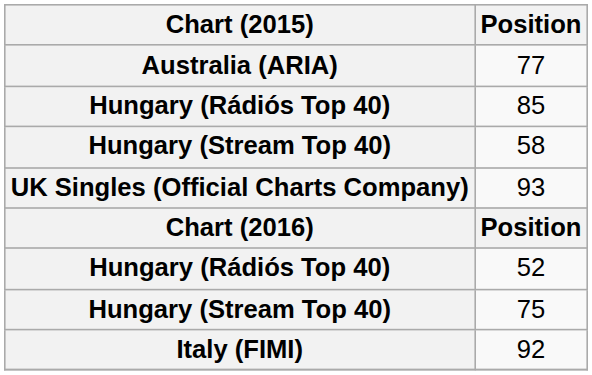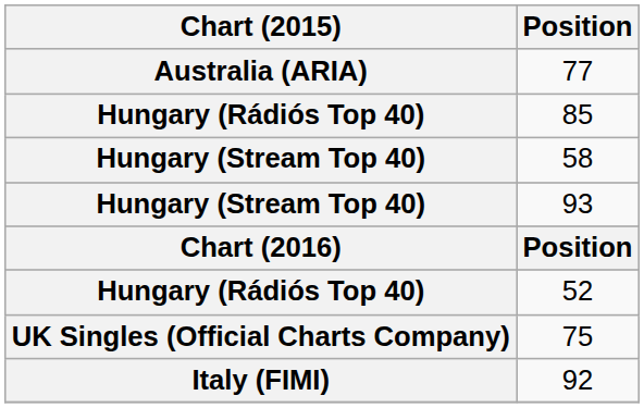93 | Chart (2015): UK Singles (Official Charts Company) -> Hungary (Stream Top 40)
75 | Chart (2015): Hungary (Stream Top 40) -> UK Singles (Official Charts Company)
